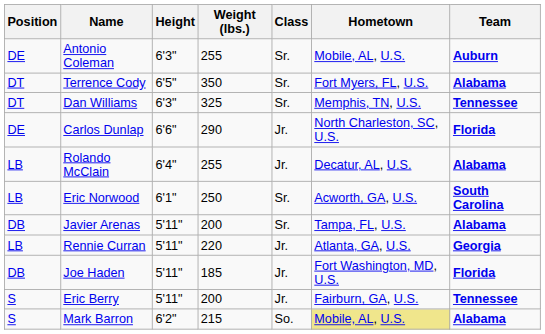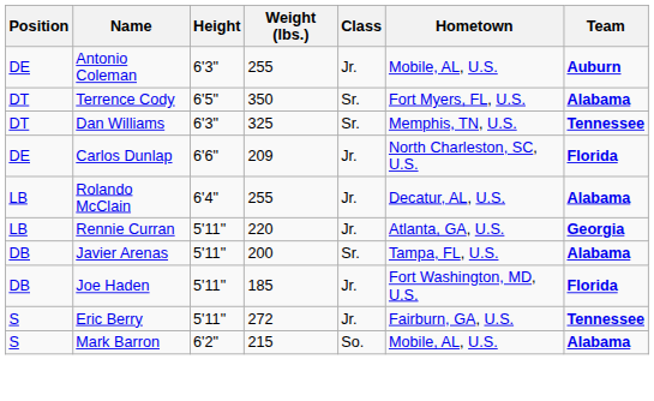Antonio Coleman | Class: Sr. -> Jr.
Carlos Dunlap | Weight (lbs.): 290 -> 209
- row: LB | Eric Norwood | 6'1" | 250 | Sr. | Acworth, GA, U.S. | South Carolina
rows swapped: Rennie Curran <-> Javier Arenas
Eric Berry | Weight (lbs.): 200 -> 272
Mark Barron | Hometown: khaki background -> no background
